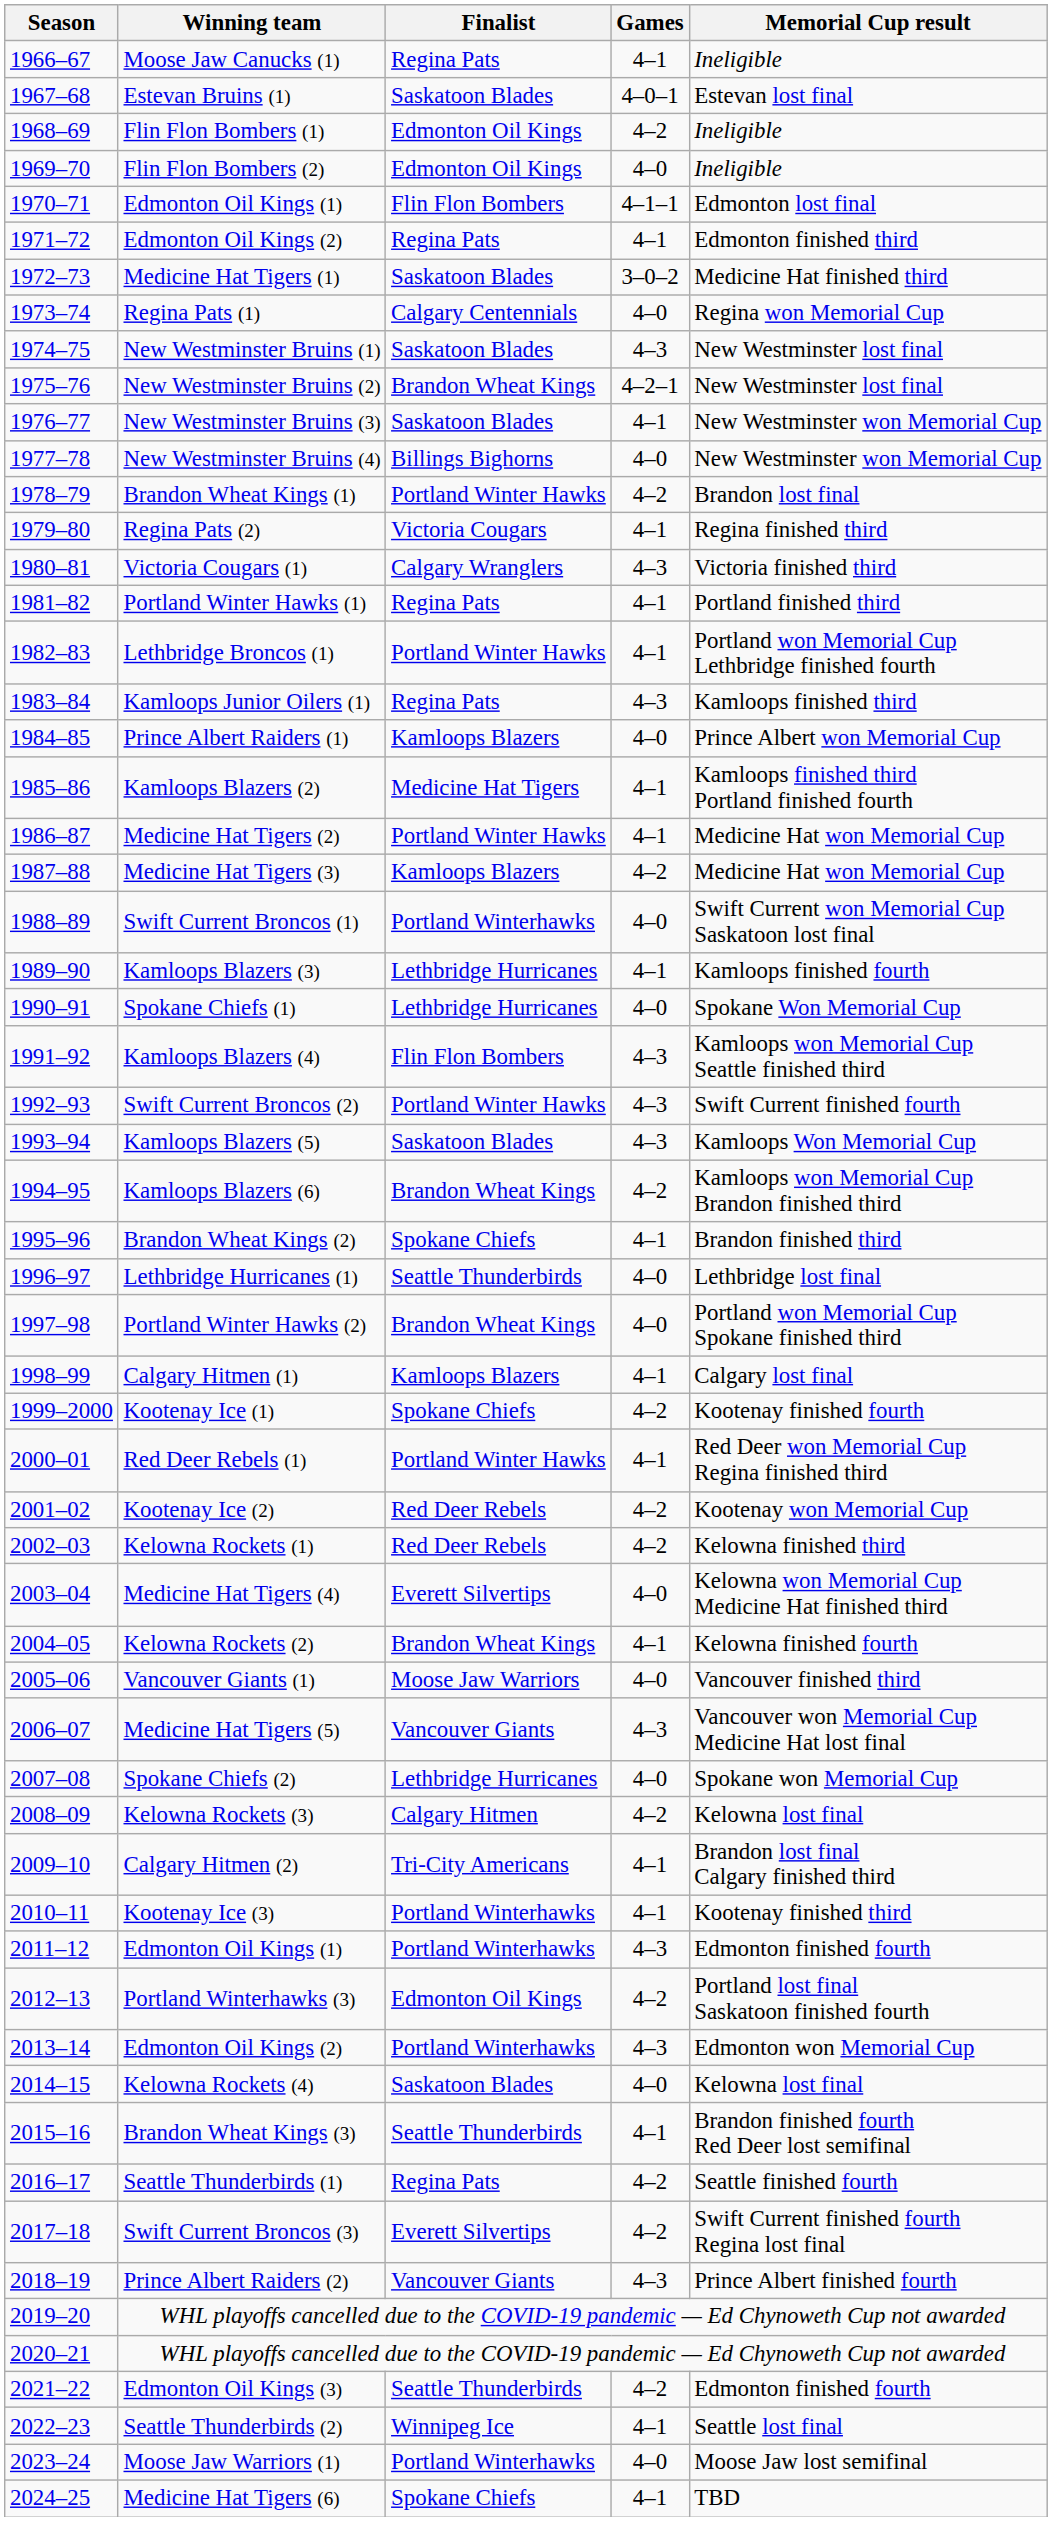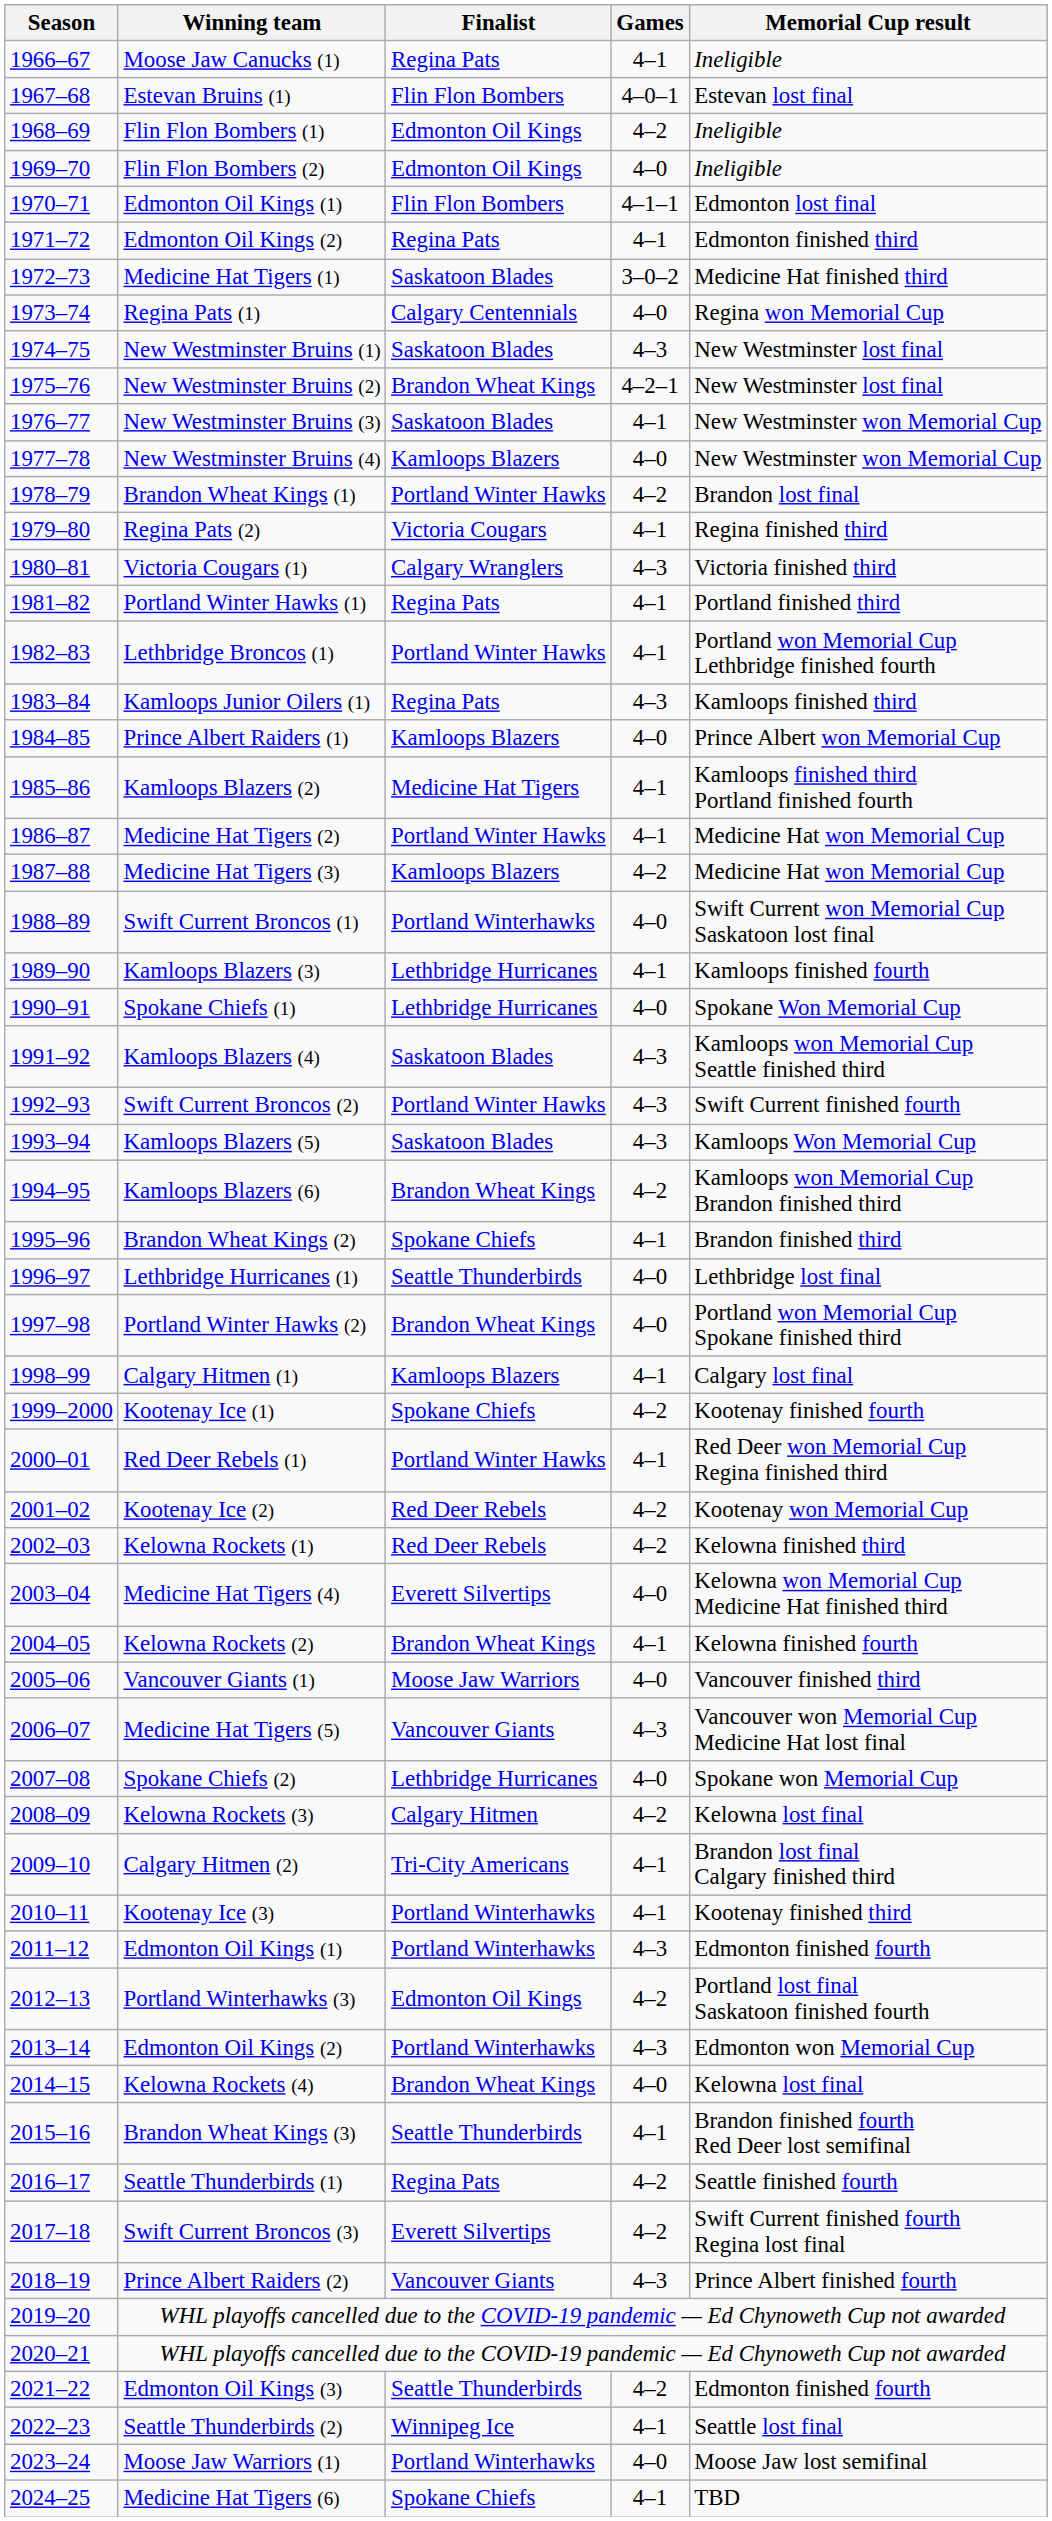Estevan Bruins (1) | Finalist: Saskatoon Blades -> Flin Flon Bombers
New Westminster Bruins (4) | Finalist: Billings Bighorns -> Kamloops Blazers
Kamloops Blazers (4) | Finalist: Flin Flon Bombers -> Saskatoon Blades
Kelowna Rockets (4) | Finalist: Saskatoon Blades -> Brandon Wheat Kings
